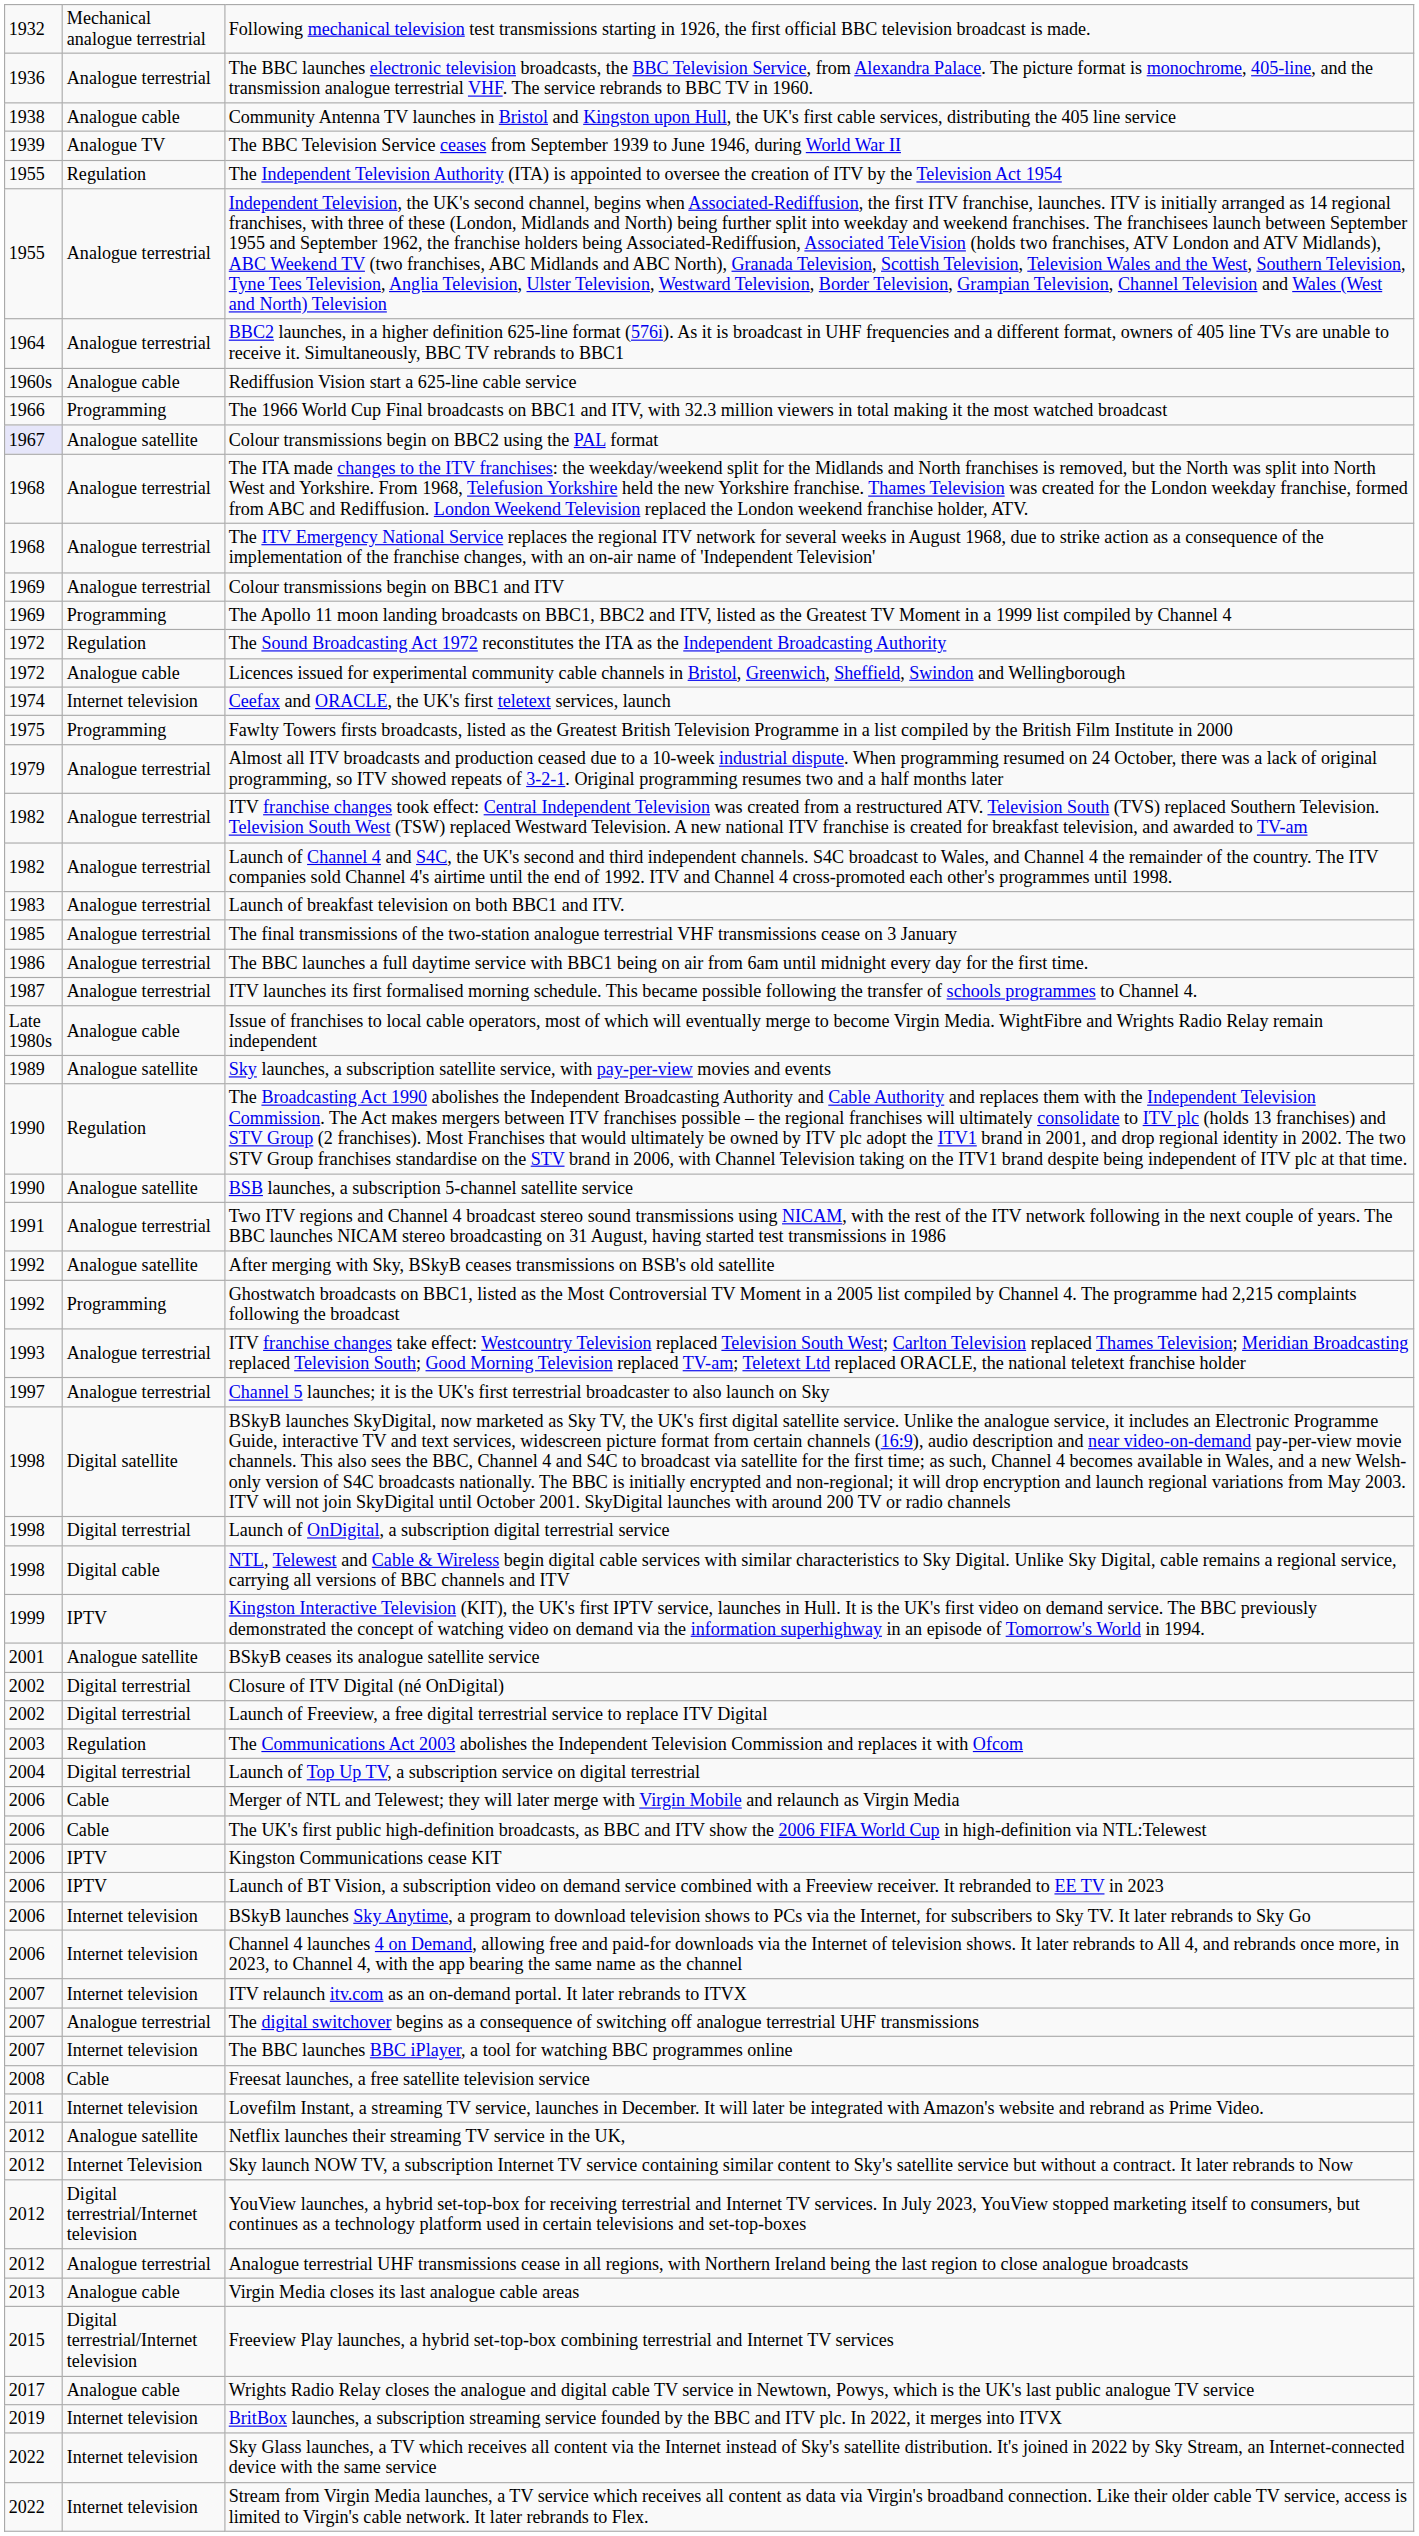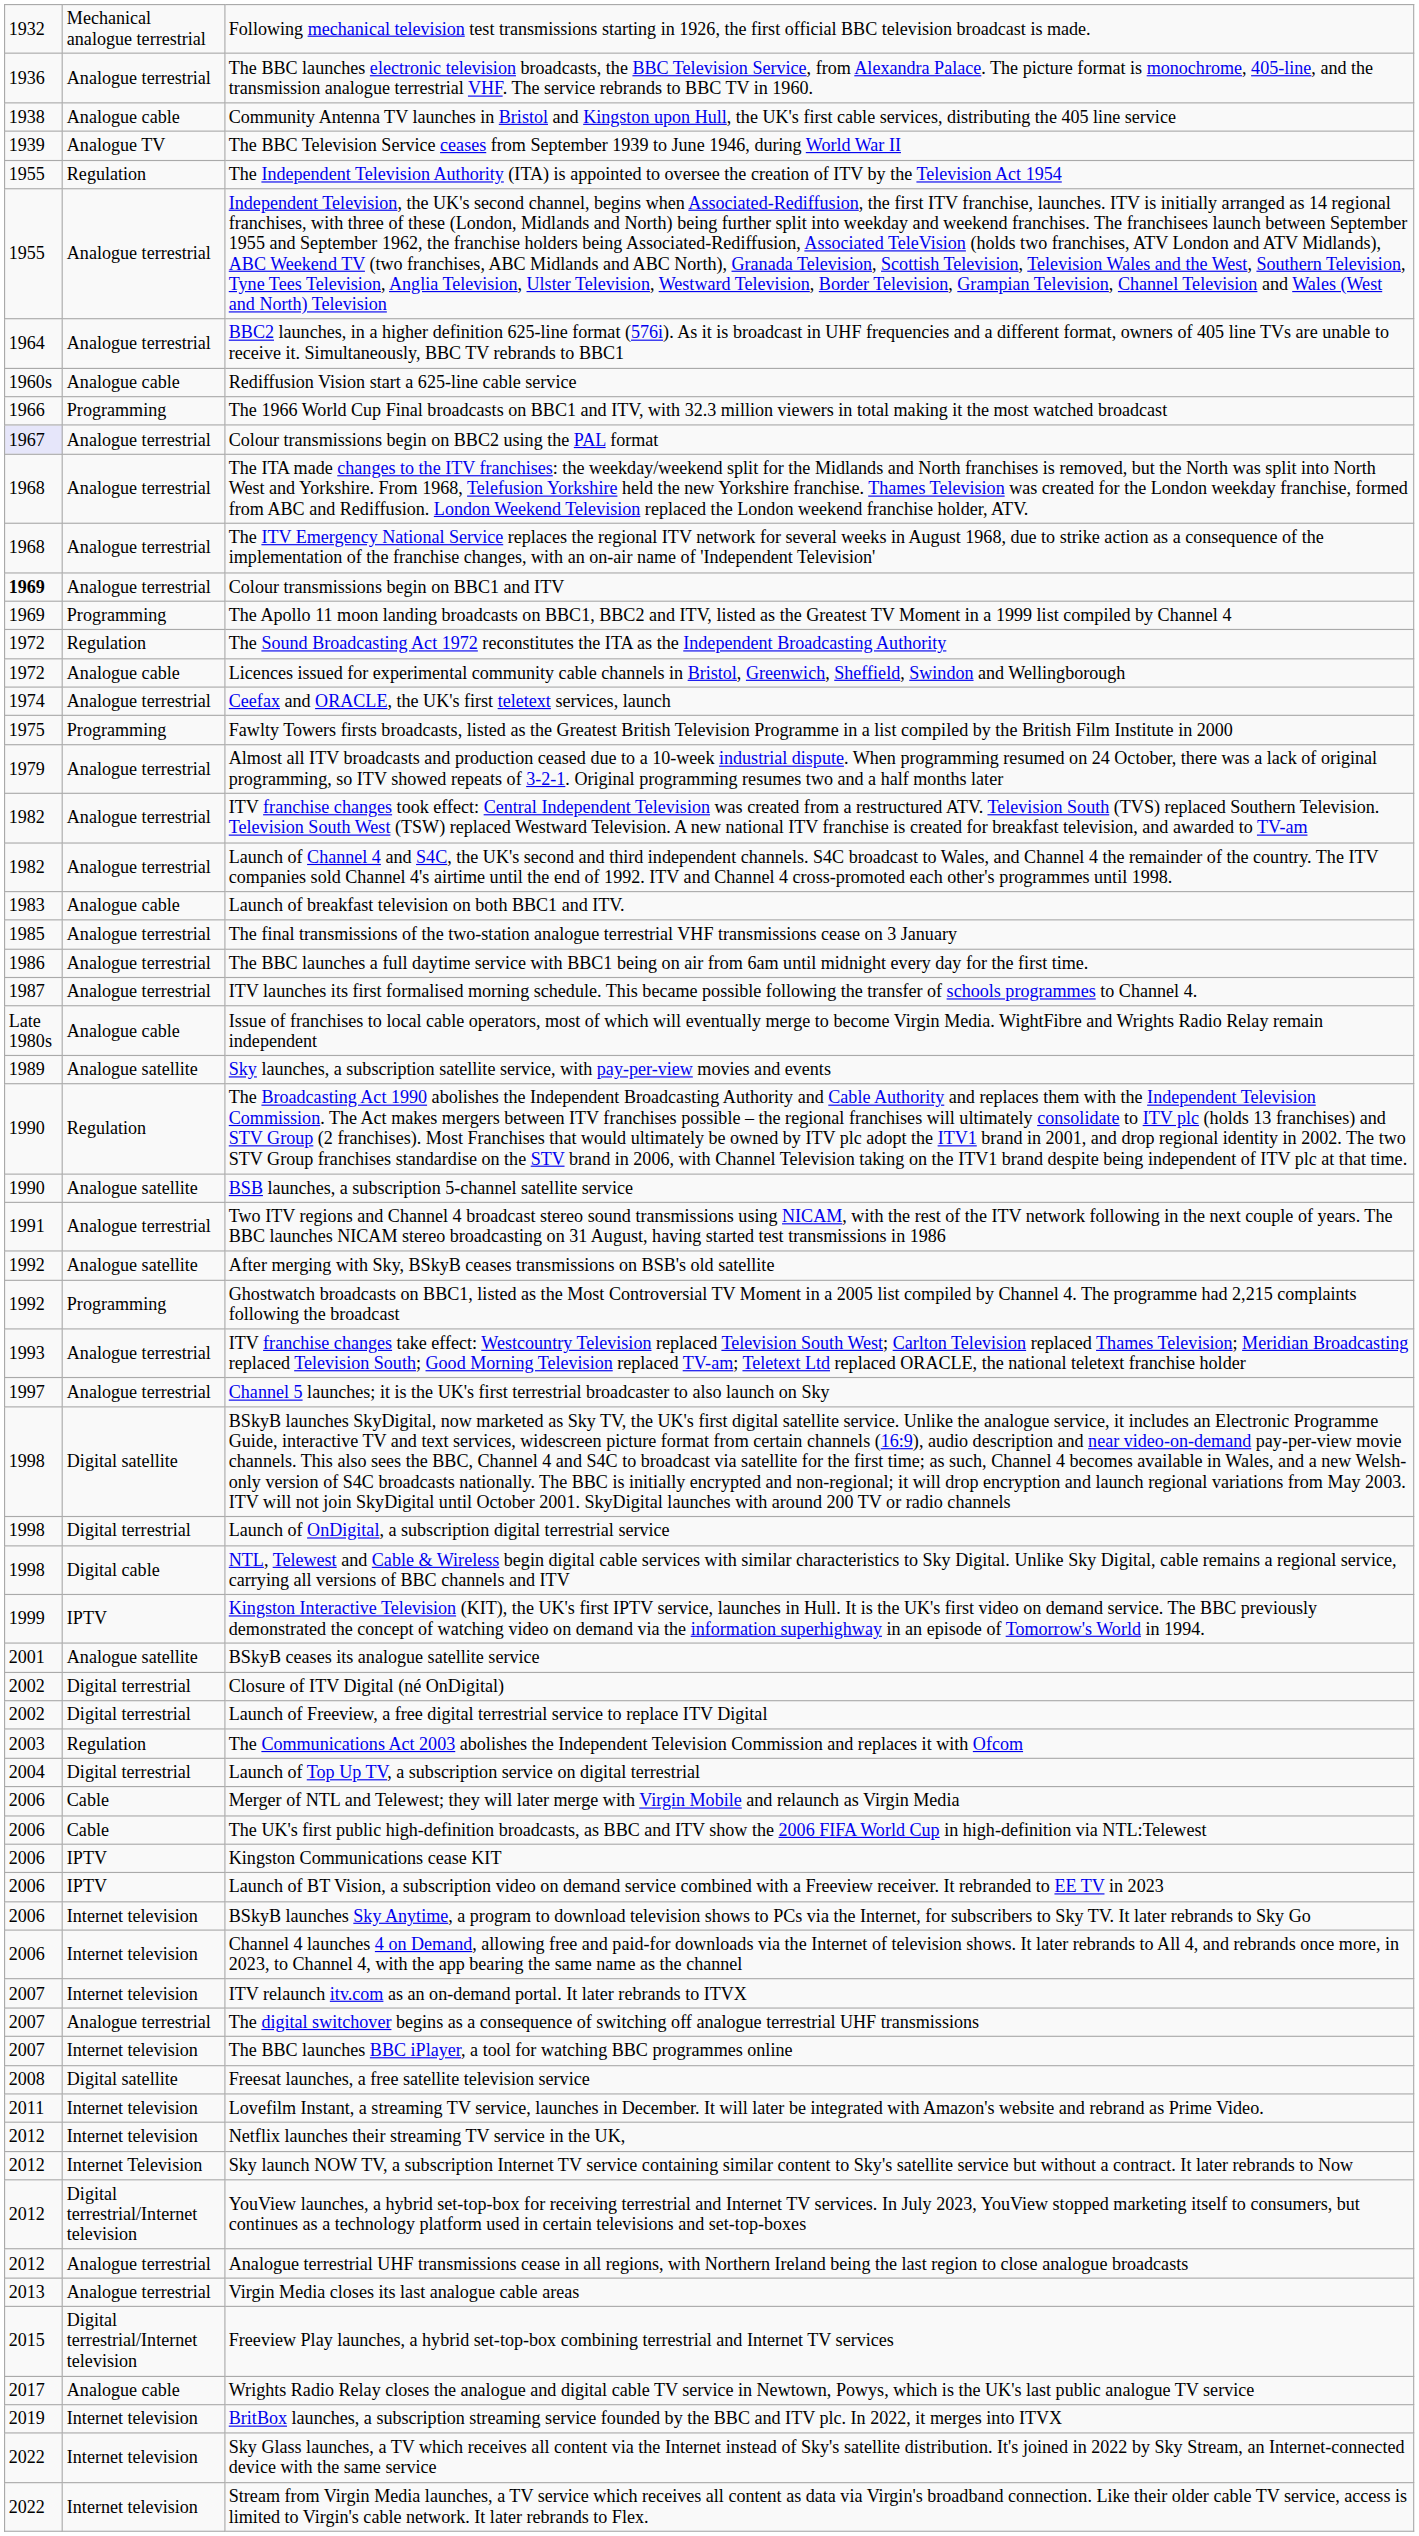Colour transmissions begin on BBC2 using the PAL format | column 2: Analogue satellite -> Analogue terrestrial
Colour transmissions begin on BBC1 and ITV | column 1: normal -> bold
Ceefax and ORACLE, the UK's first teletext services, launch | column 2: Internet television -> Analogue terrestrial
Launch of breakfast television on both BBC1 and ITV. | column 2: Analogue terrestrial -> Analogue cable
Freesat launches, a free satellite television service | column 2: Cable -> Digital satellite
Netflix launches their streaming TV service in the UK, | column 2: Analogue satellite -> Internet television
Virgin Media closes its last analogue cable areas | column 2: Analogue cable -> Analogue terrestrial
